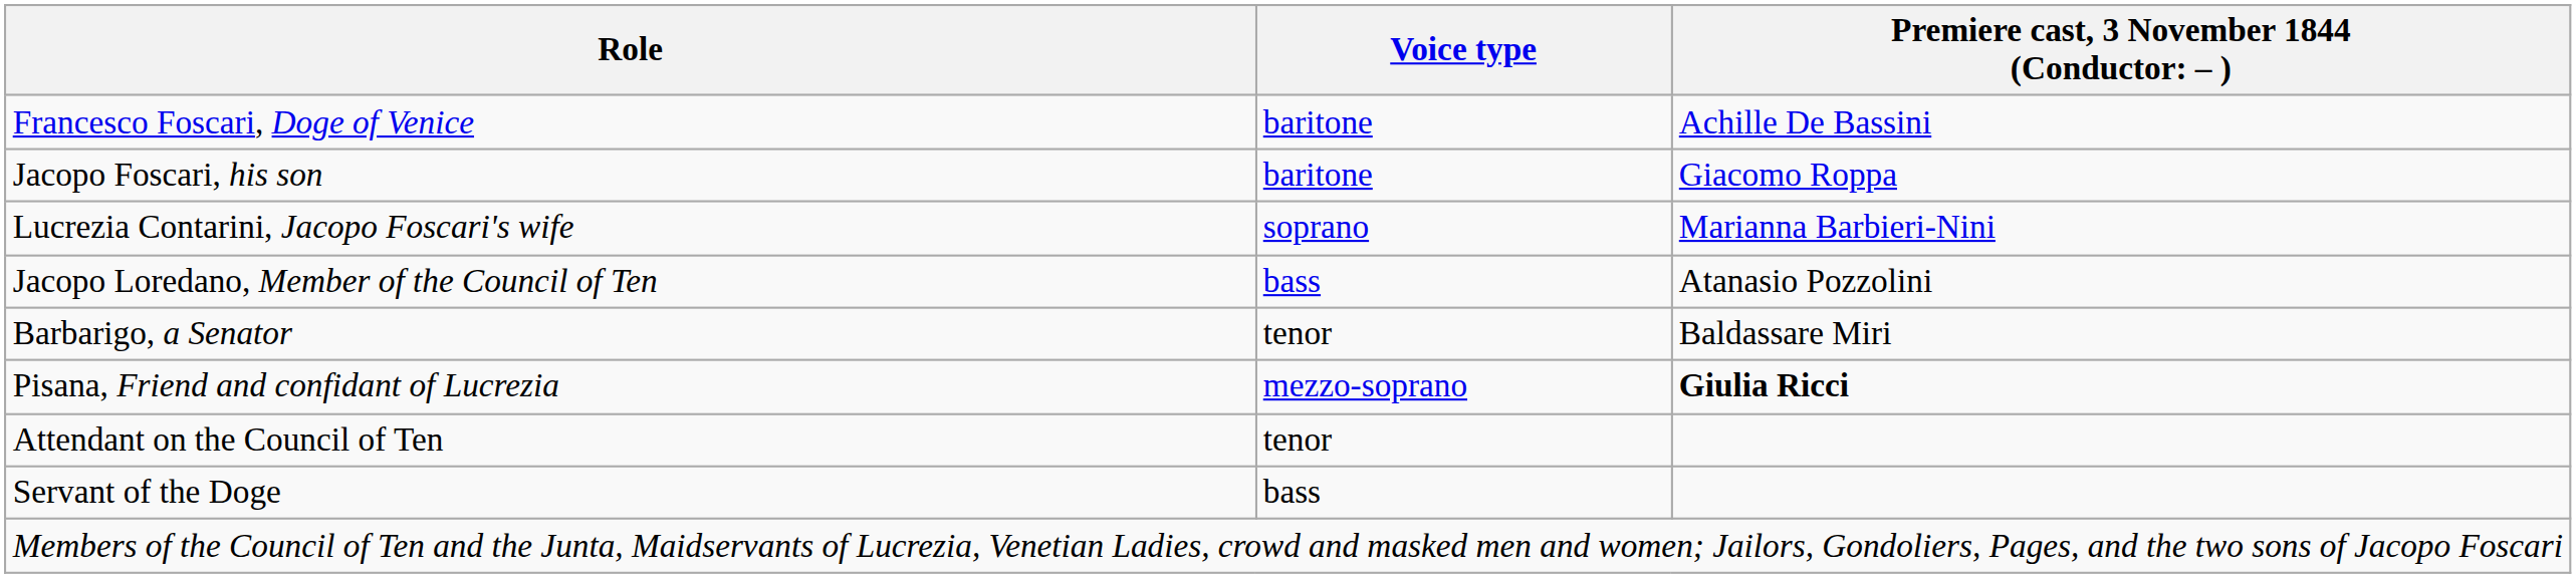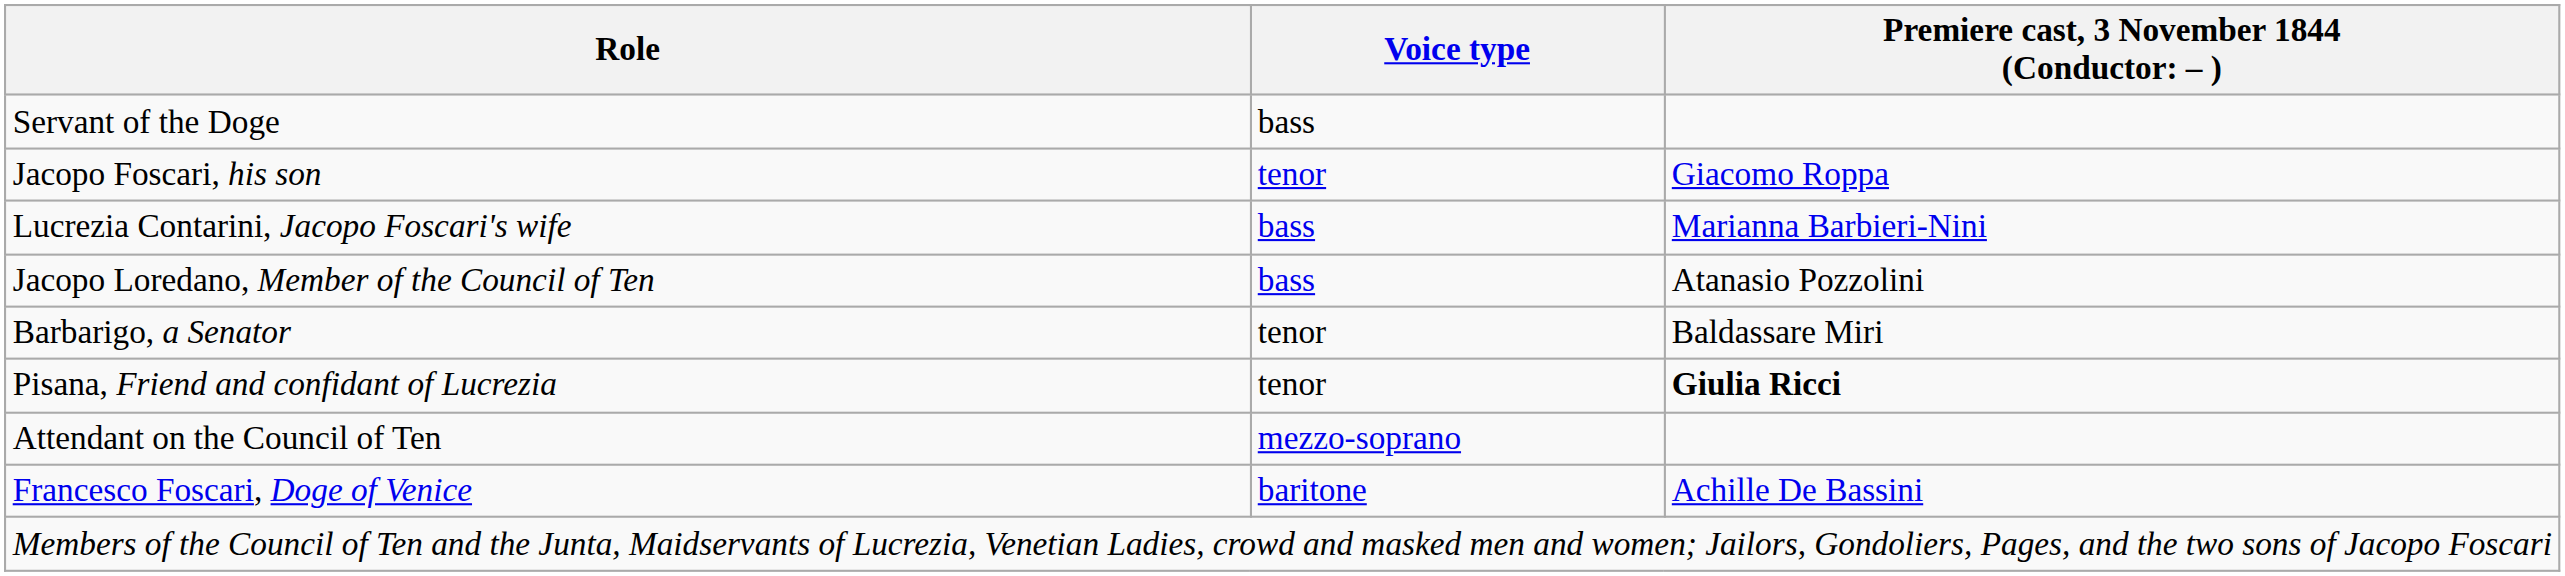rows swapped: Francesco Foscari, Doge of Venice <-> Servant of the Doge
Jacopo Foscari, his son | Voice type: baritone -> tenor
Lucrezia Contarini, Jacopo Foscari's wife | Voice type: soprano -> bass
Pisana, Friend and confidant of Lucrezia | Voice type: mezzo-soprano -> tenor
Attendant on the Council of Ten | Voice type: tenor -> mezzo-soprano
